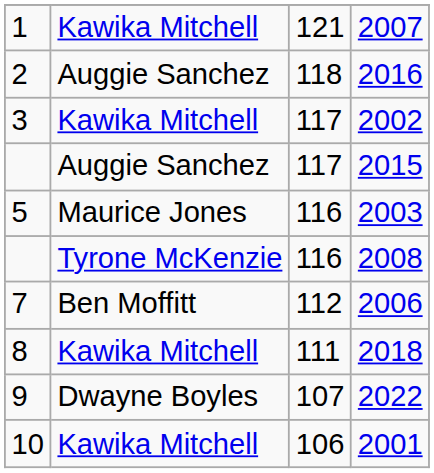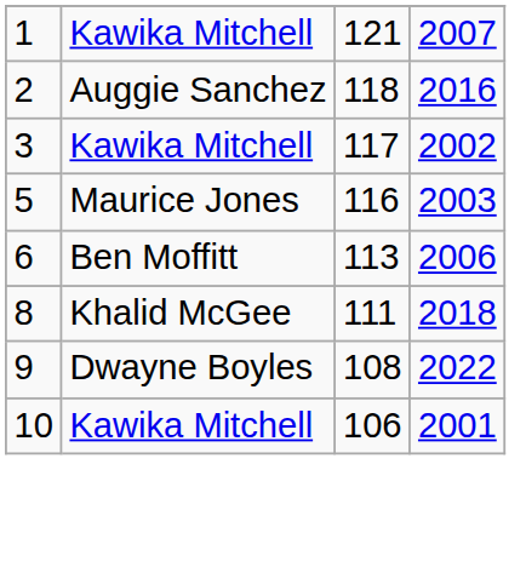- row: Auggie Sanchez | 117 | 2015
- row: Tyrone McKenzie | 116 | 2008
2006 | column 1: 7 -> 6
2006 | column 3: 112 -> 113
2018 | column 2: Kawika Mitchell -> Khalid McGee
2022 | column 3: 107 -> 108
